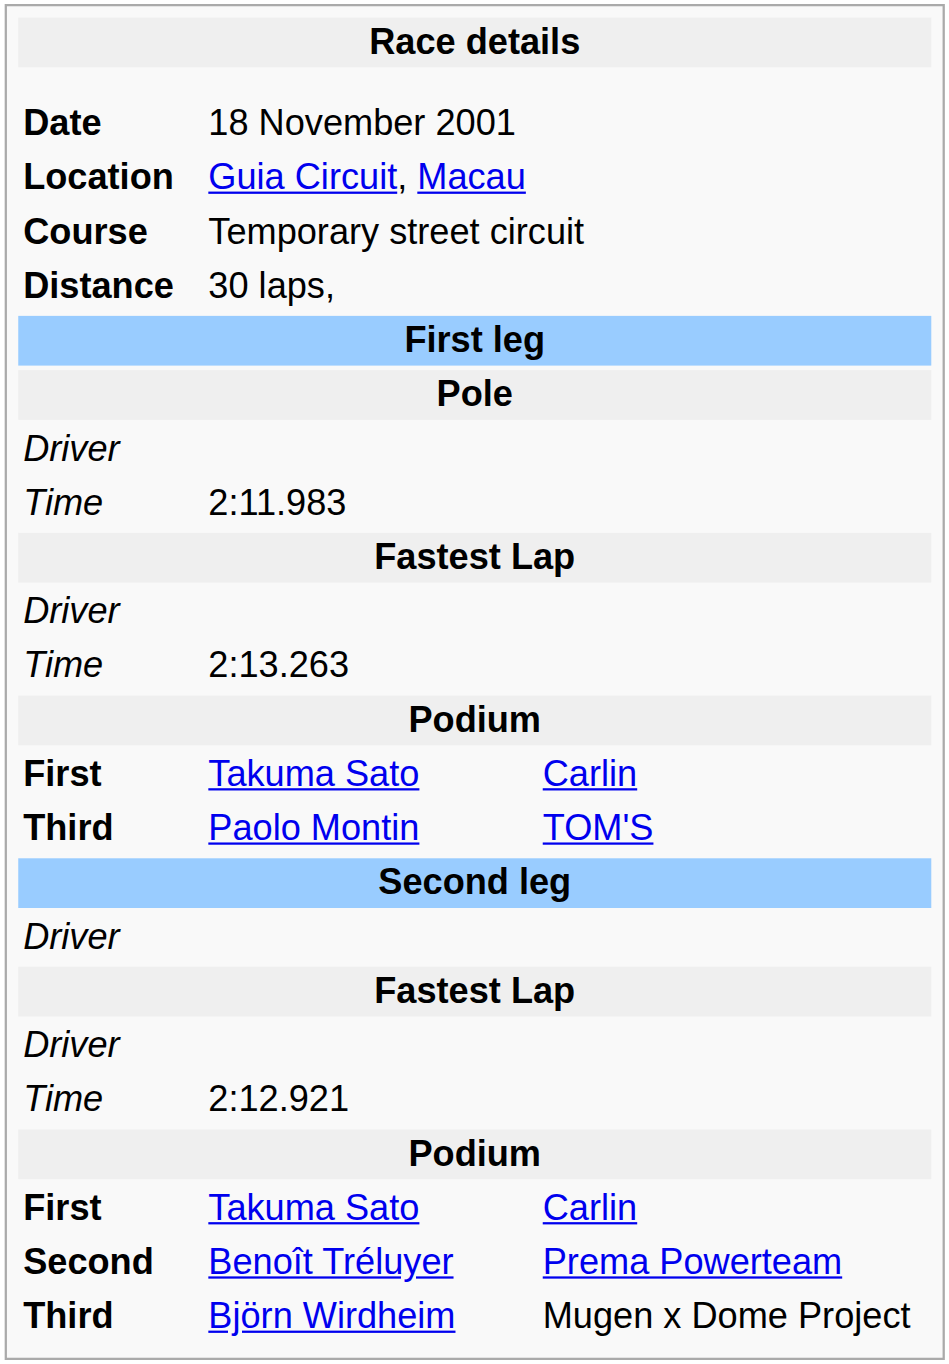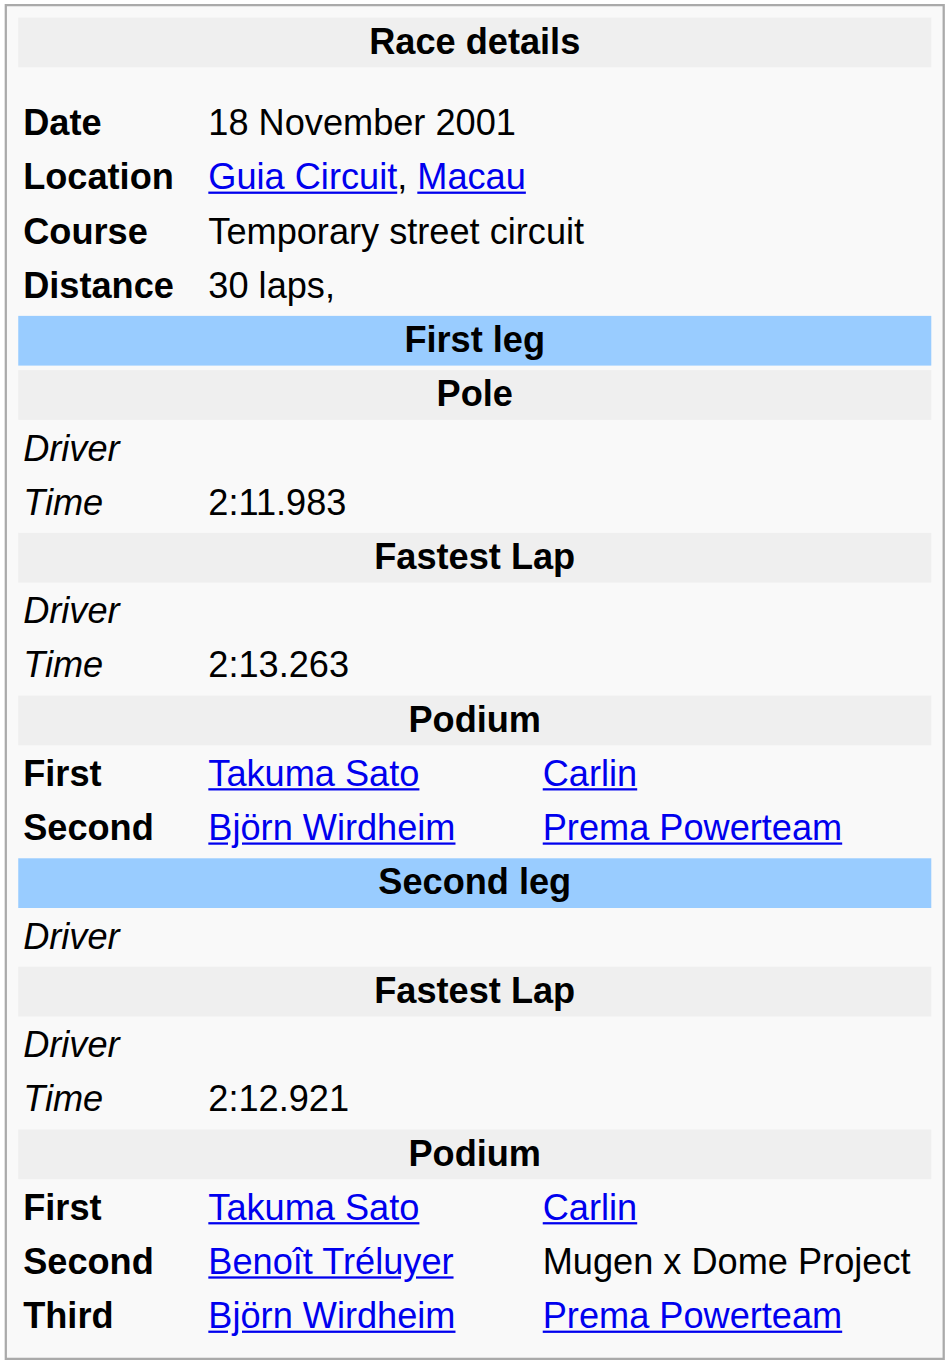+ row: Second | Björn Wirdheim | Prema Powerteam
- row: Third | Paolo Montin | TOM'S
Benoît Tréluyer | column 3: Prema Powerteam -> Mugen x Dome Project
Third / Björn Wirdheim | column 3: Mugen x Dome Project -> Prema Powerteam
